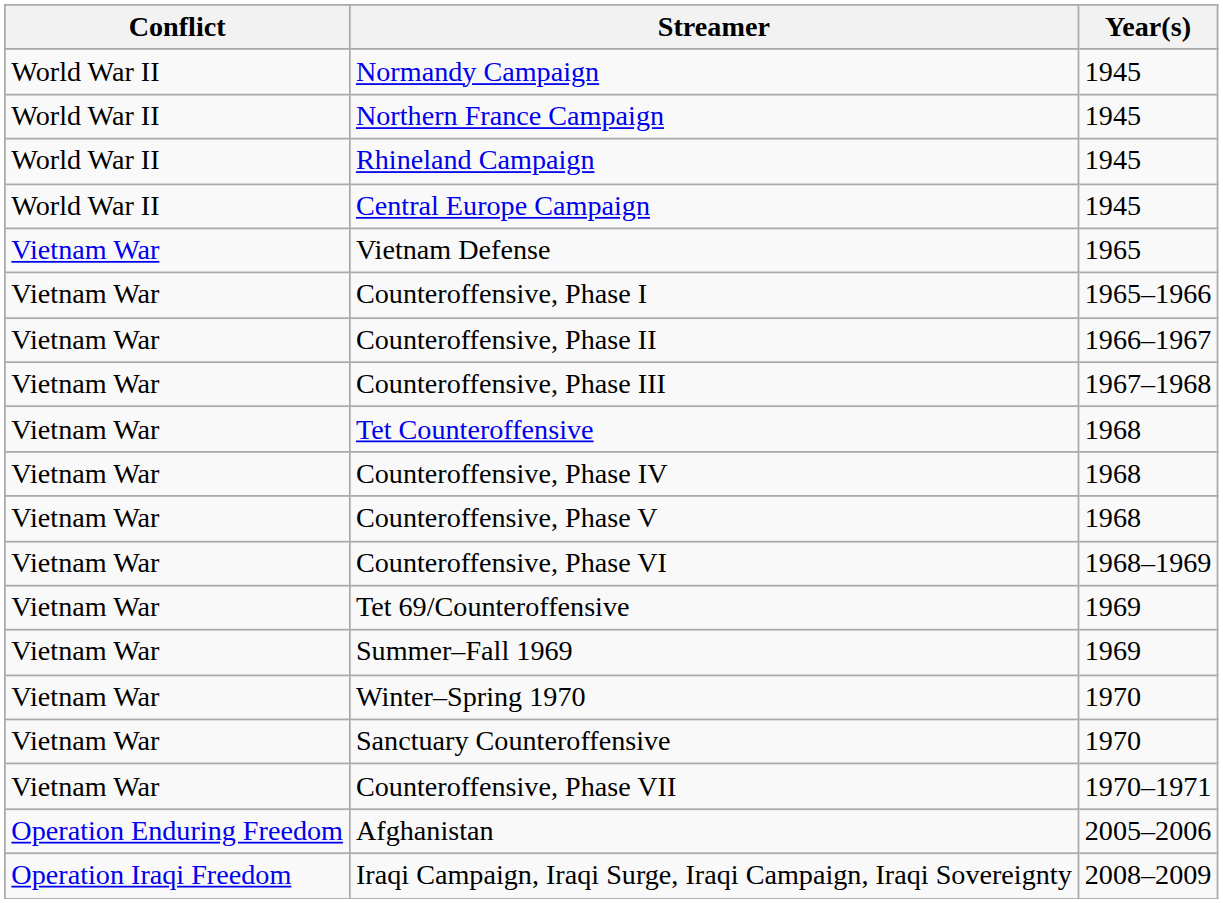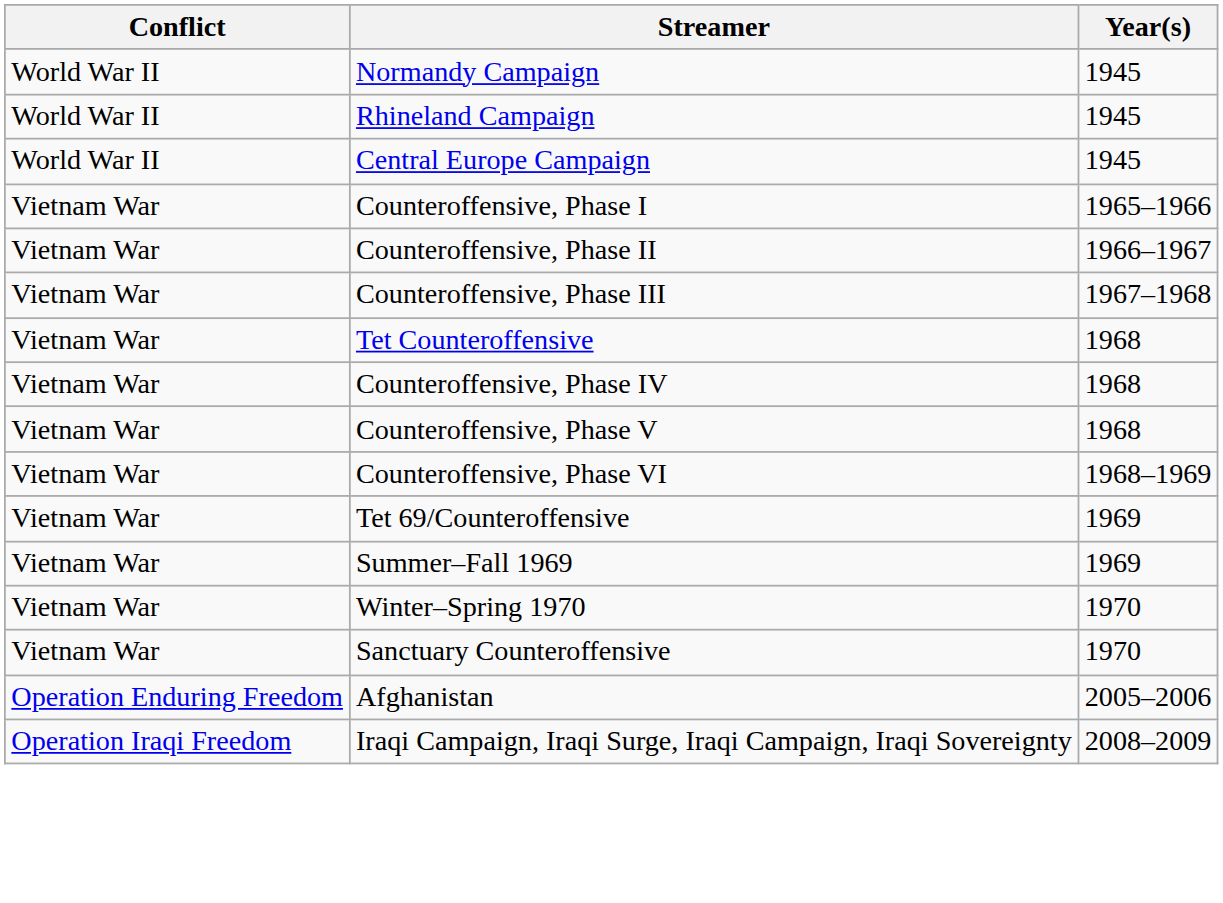- row: World War II | Northern France Campaign | 1945
- row: Vietnam War | Vietnam Defense | 1965
- row: Vietnam War | Counteroffensive, Phase VII | 1970–1971
